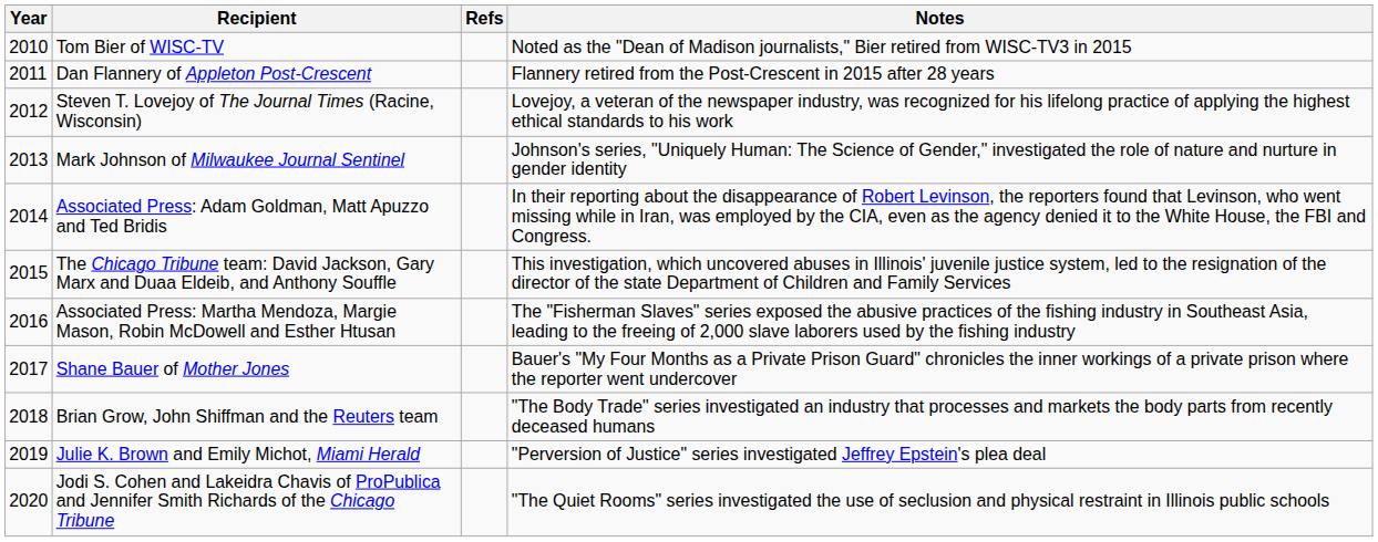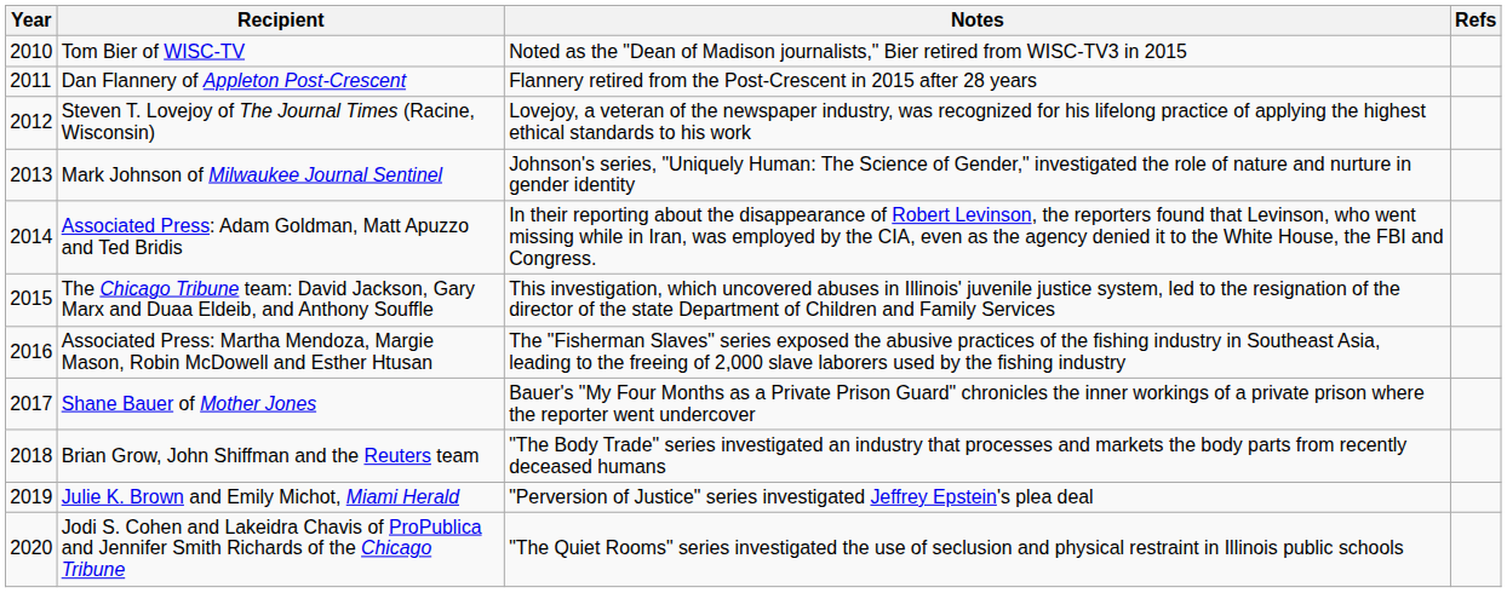columns swapped: Notes <-> Refs
